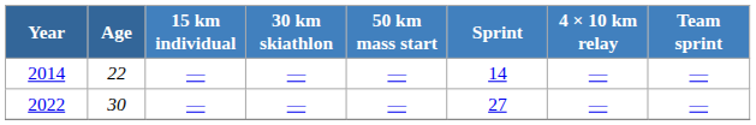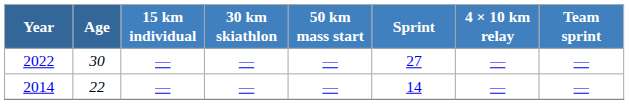rows swapped: 2014 <-> 2022
